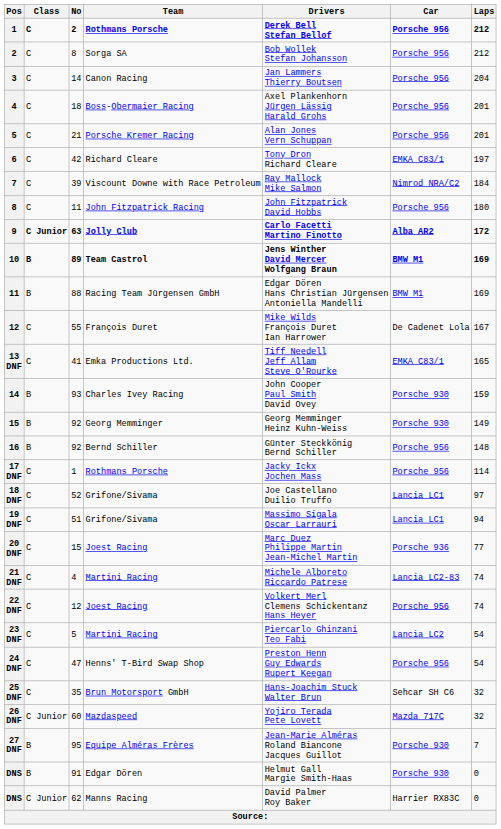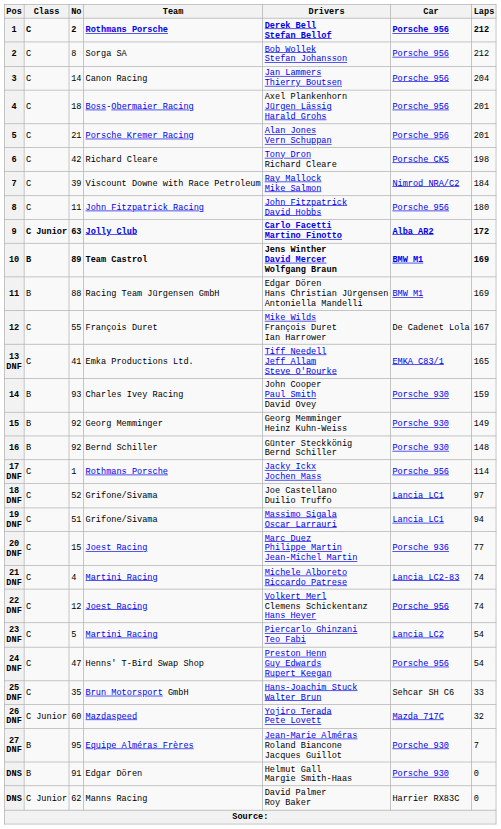6 | Car: EMKA C83/1 -> Porsche CK5
6 | Laps: 197 -> 198
16 | Car: Porsche 956 -> Porsche 930
25 DNF | Laps: 32 -> 33
